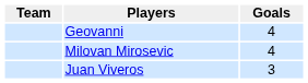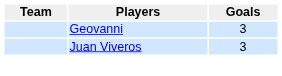Geovanni | Goals: 4 -> 3
- row: Milovan Mirosevic | 4
